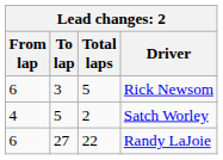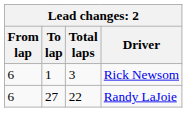Rick Newsom | To lap: 3 -> 1
Rick Newsom | Total laps: 5 -> 3
- row: 4 | 5 | 2 | Satch Worley
